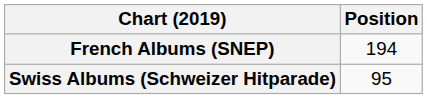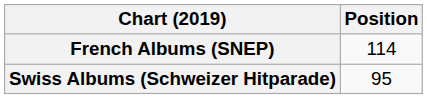French Albums (SNEP) | Position: 194 -> 114
